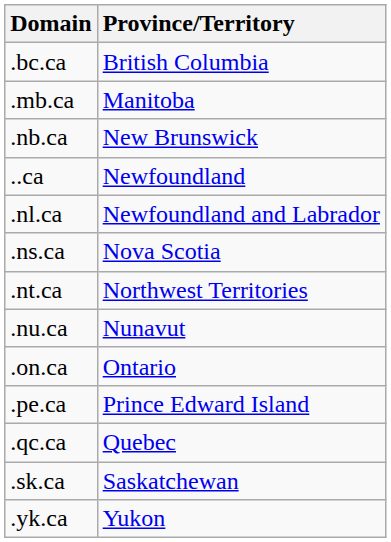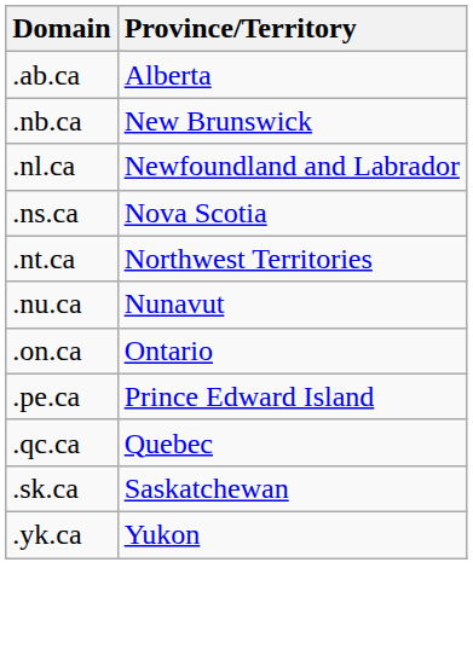+ row: .ab.ca | Alberta
- row: .bc.ca | British Columbia
- row: .mb.ca | Manitoba
- row: ..ca | Newfoundland
